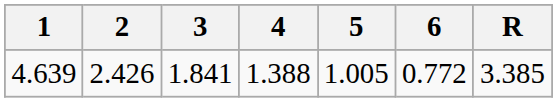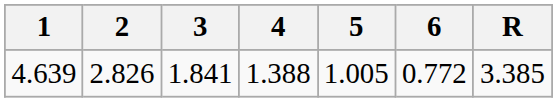4.639 | 2: 2.426 -> 2.826
